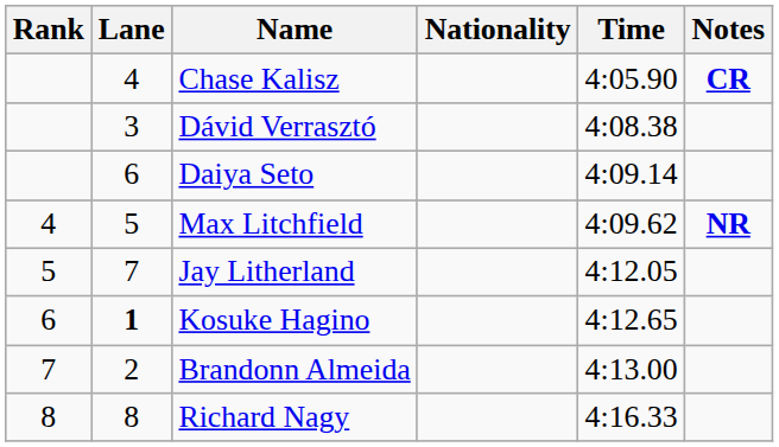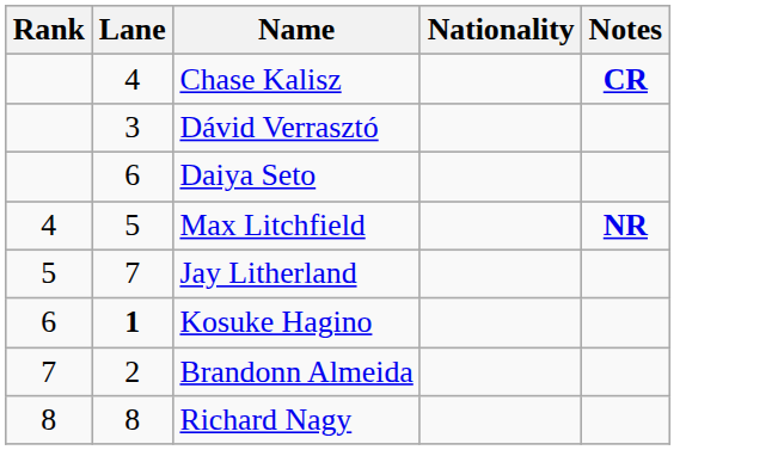- column: Time | 4:05.90 | 4:08.38 | 4:09.14 | 4:09.62 | 4:12.05 | 4:12.65 | 4:13.00 | 4:16.33
